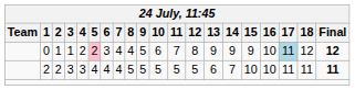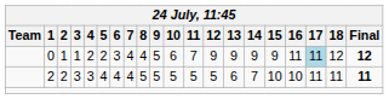0 | 5: pink background -> no background
0 | 12: 8 -> 9
0 | 16: 10 -> 11
